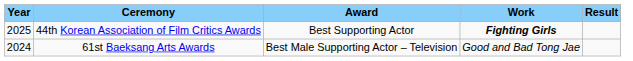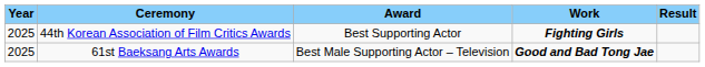61st Baeksang Arts Awards | column 1: 2024 -> 2025
61st Baeksang Arts Awards | column 4: normal -> bold
